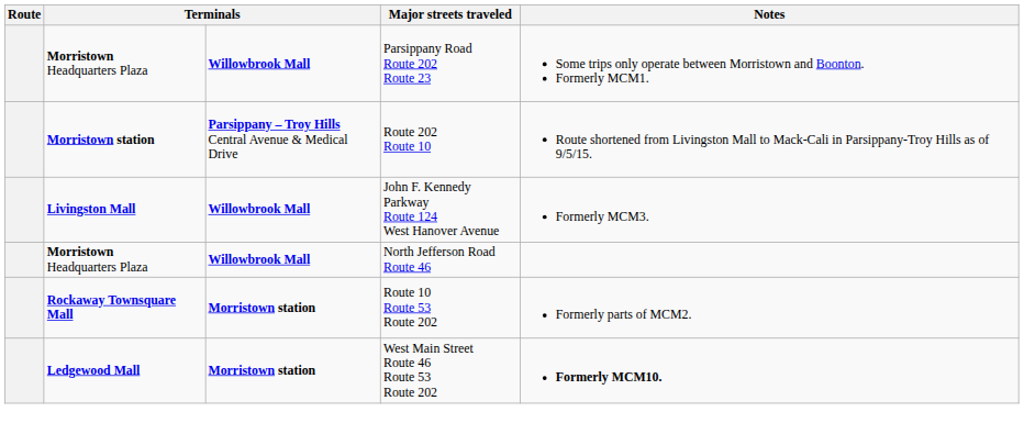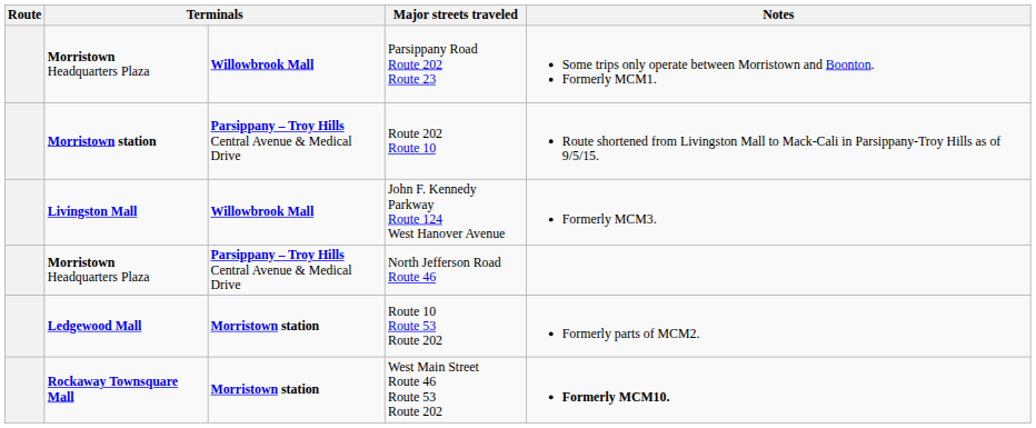North Jefferson Road Route 46 | column 3: Willowbrook Mall -> Parsippany – Troy Hills Central Avenue & Medical Drive
Route 10 Route 53 Route 202 | column 2: Rockaway Townsquare Mall -> Ledgewood Mall
West Main Street Route 46 Route 53 Route 202 | column 2: Ledgewood Mall -> Rockaway Townsquare Mall
